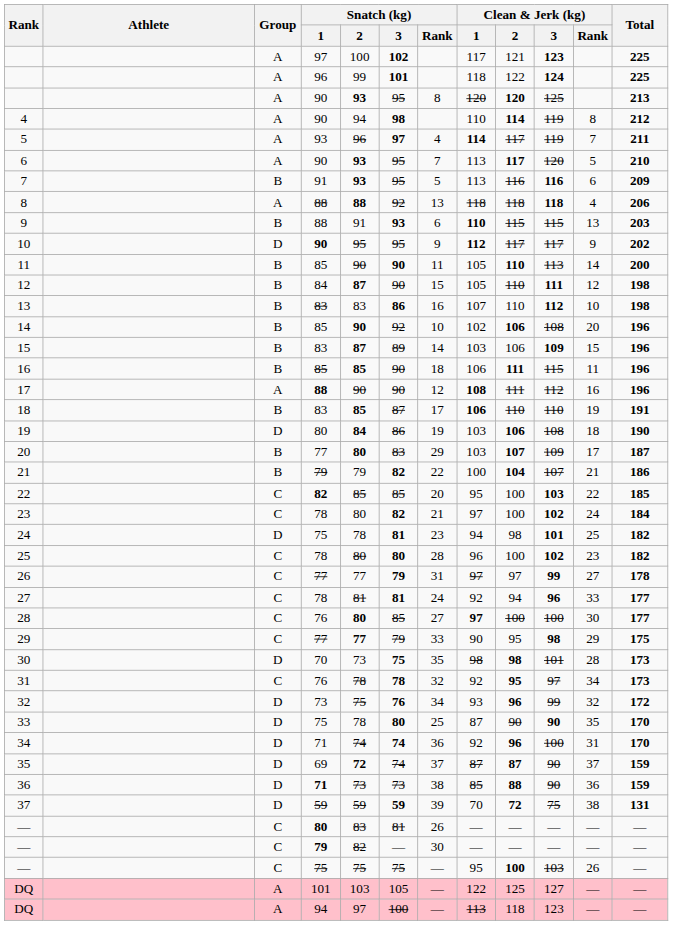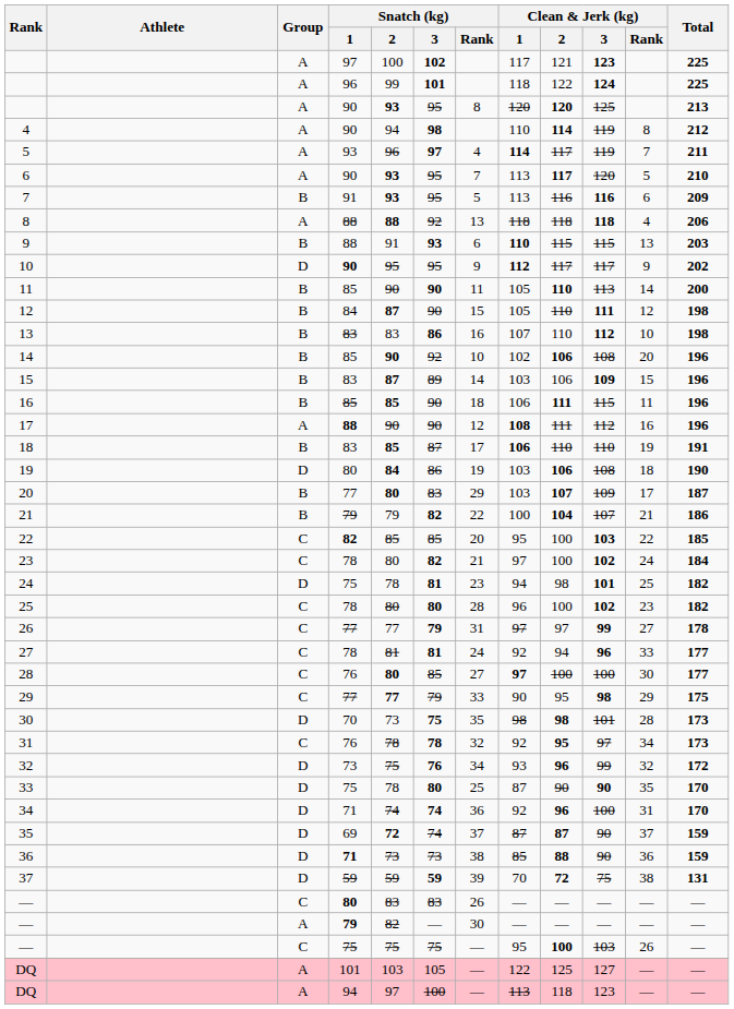— / 80 | Snatch (kg) / 3: 81 -> 83
— / 79 | Group: C -> A
